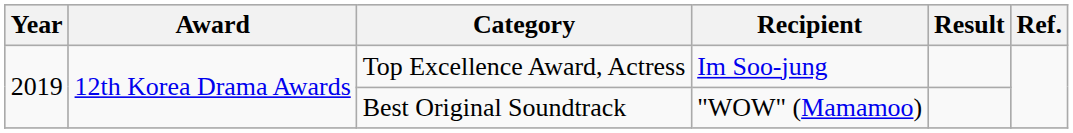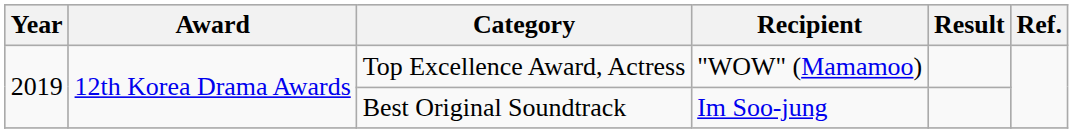Top Excellence Award, Actress | Recipient: Im Soo-jung -> "WOW" (Mamamoo)
Best Original Soundtrack | Recipient: "WOW" (Mamamoo) -> Im Soo-jung
